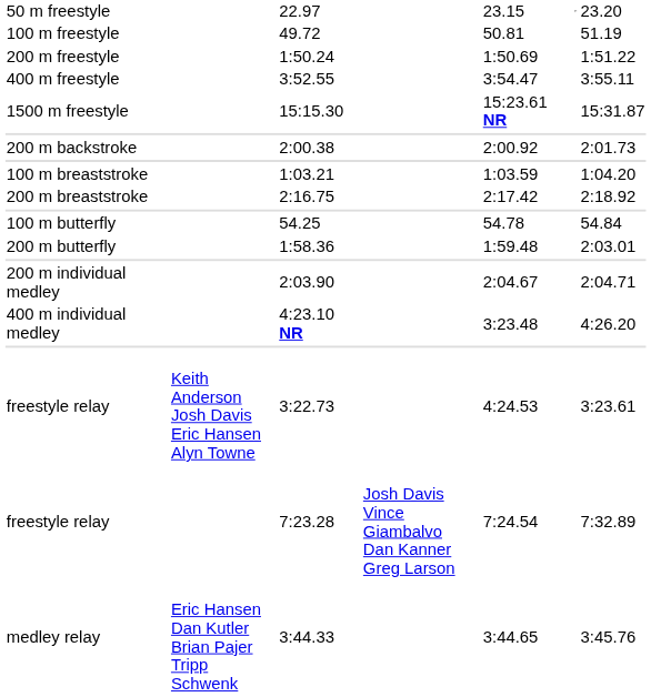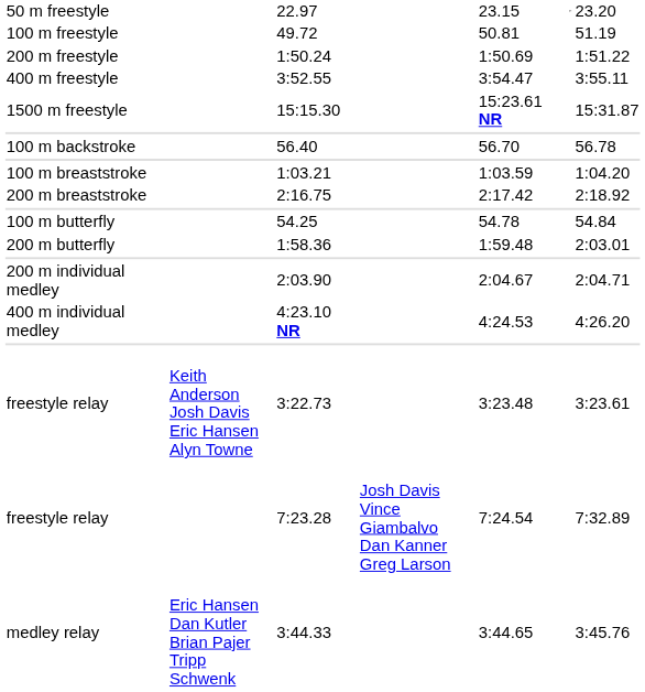+ row: 100 m backstroke | 56.40 | 56.70 | 56.78
- row: 200 m backstroke | 2:00.38 | 2:00.92 | 2:01.73
4:23.10 NR | column 5: 3:23.48 -> 4:24.53
3:22.73 | column 5: 4:24.53 -> 3:23.48
